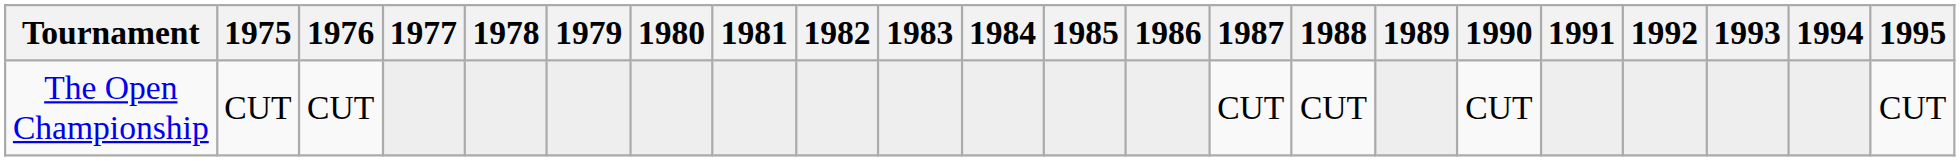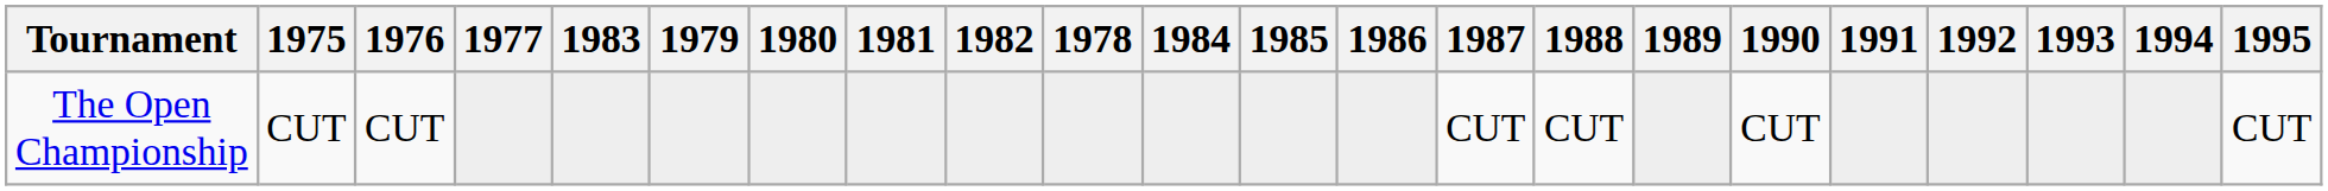columns swapped: 1978 <-> 1983
